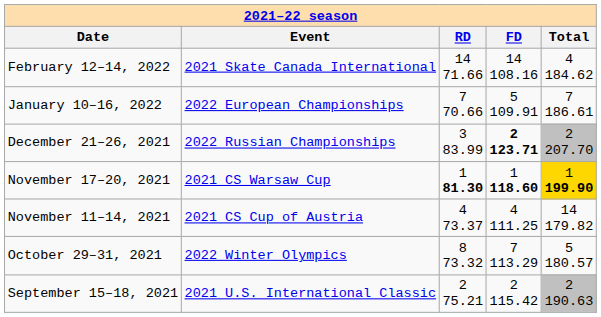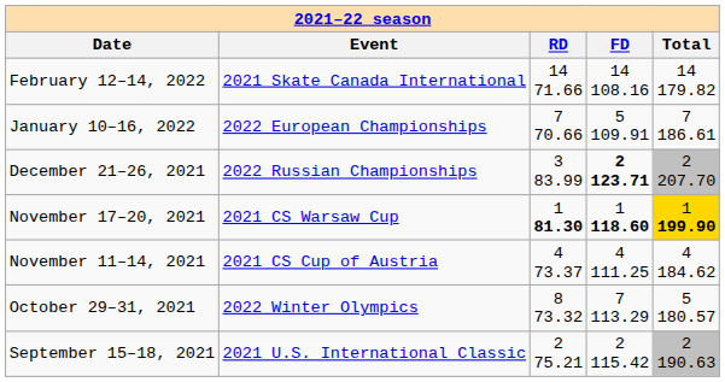February 12–14, 2022 | column 5: 4 184.62 -> 14 179.82
November 11–14, 2021 | column 5: 14 179.82 -> 4 184.62
